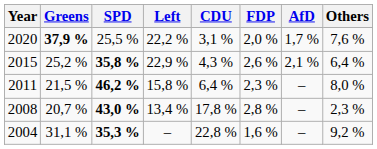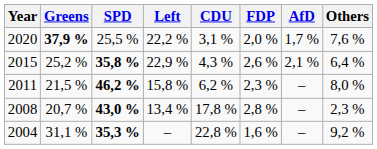2011 | CDU: 6,4 % -> 6,2 %
